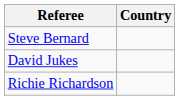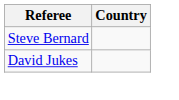- row: Richie Richardson
